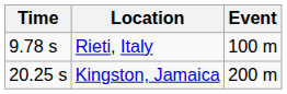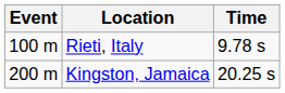columns swapped: Event <-> Time
